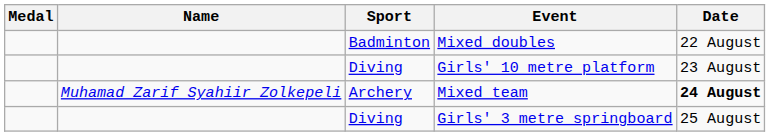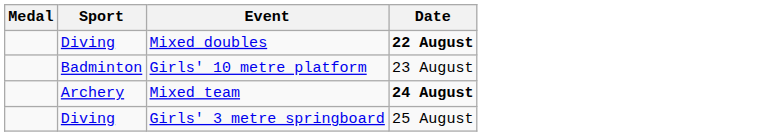- column: Name | Muhamad Zarif Syahiir Zolkepeli
Mixed doubles | Sport: Badminton -> Diving
Mixed doubles | Date: normal -> bold
Girls' 10 metre platform | Sport: Diving -> Badminton
